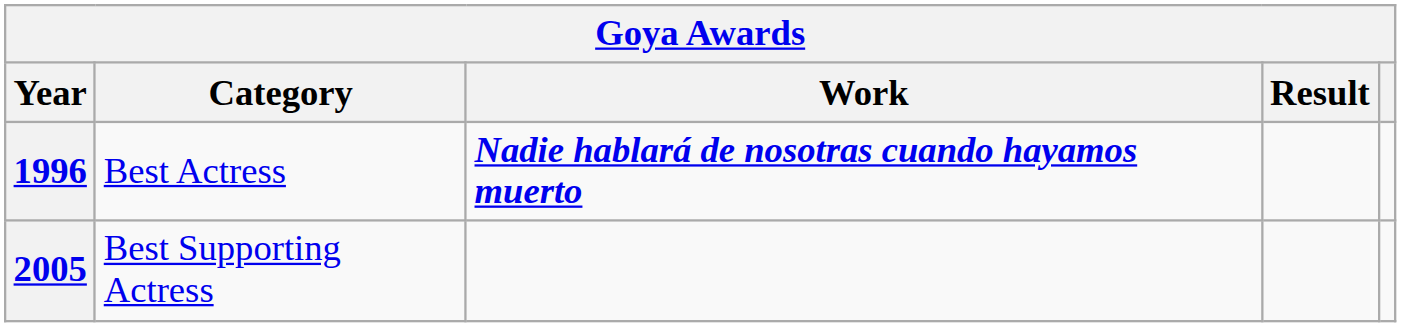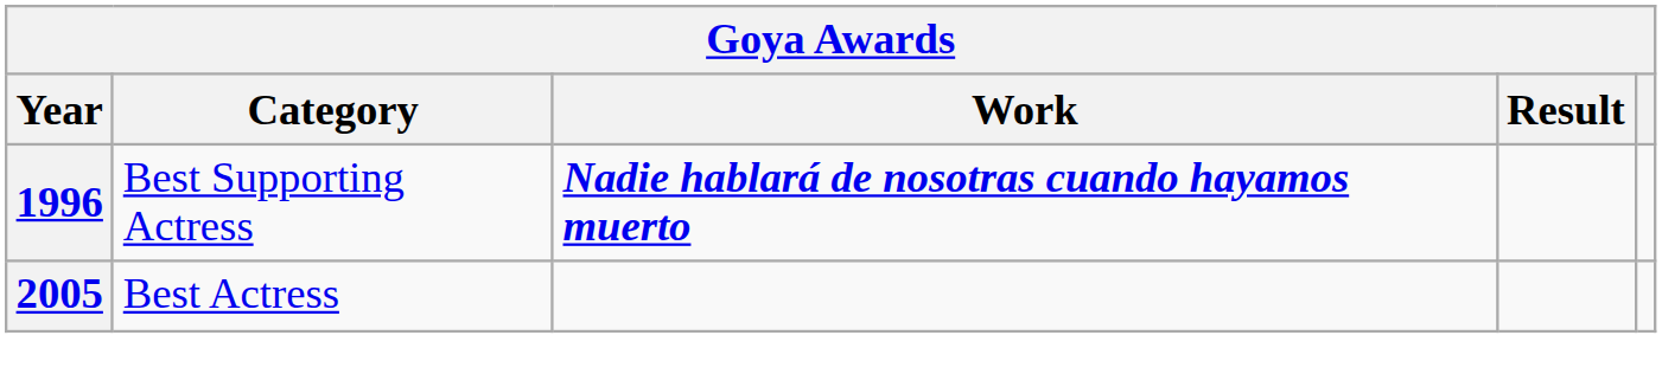1996 | Category: Best Actress -> Best Supporting Actress
2005 | Category: Best Supporting Actress -> Best Actress
